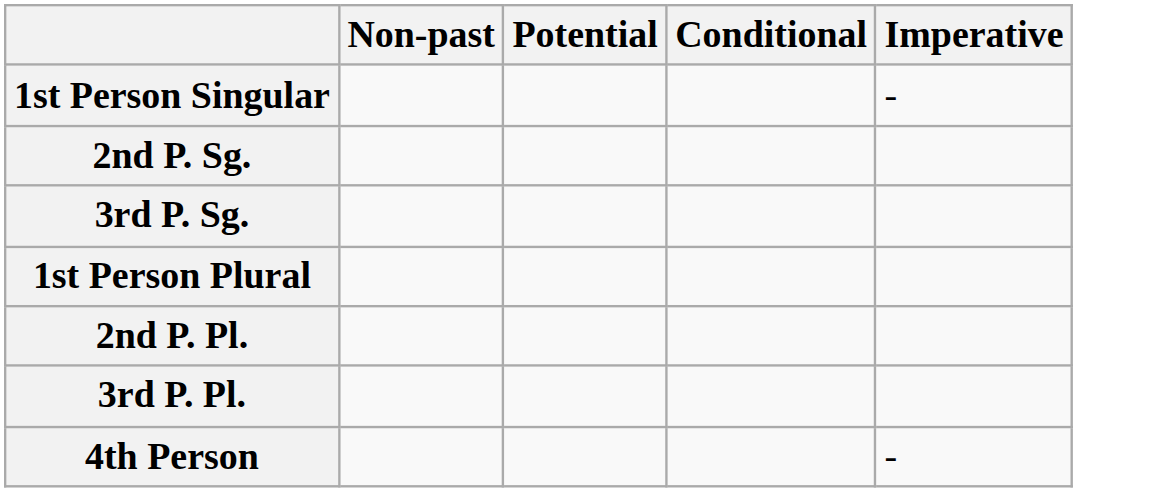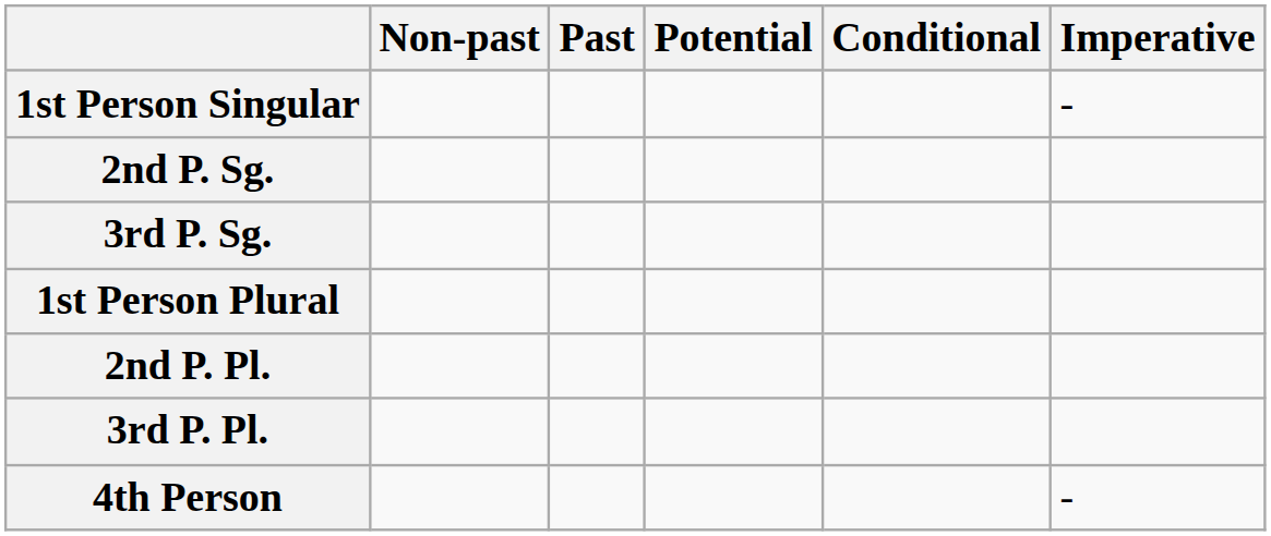+ column: Past
